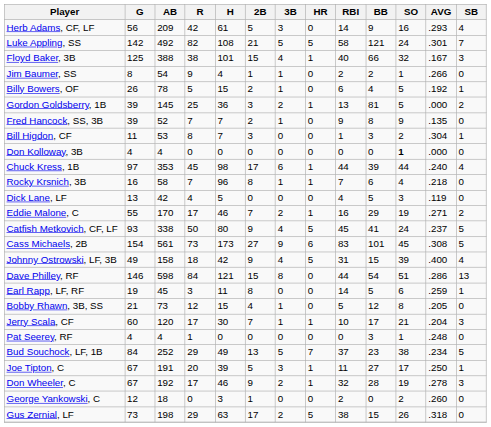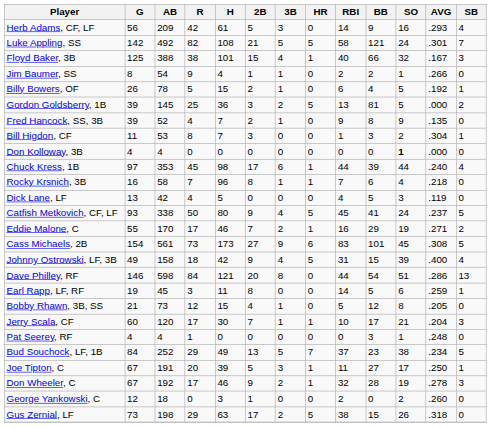Gordon Goldsberry, 1B | HR: 1 -> 5
Fred Hancock, SS, 3B | R: 7 -> 4
rows swapped: Eddie Malone, C <-> Catfish Metkovich, CF, LF
Dave Philley, RF | 2B: 15 -> 20
